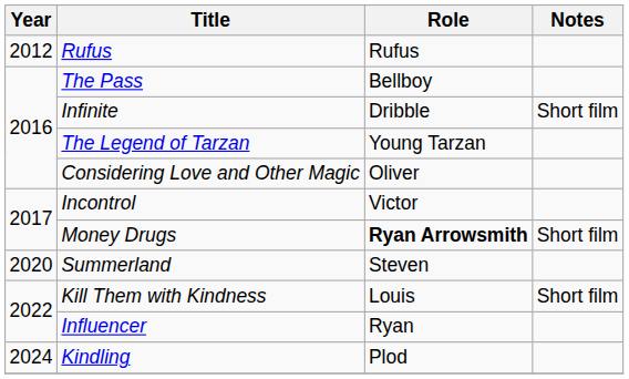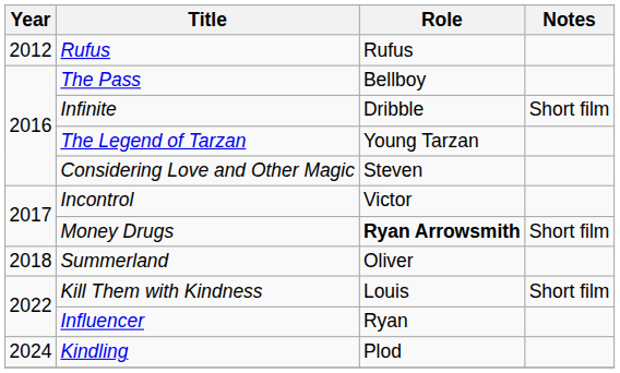Considering Love and Other Magic | Role: Oliver -> Steven
Summerland | Year: 2020 -> 2018
Summerland | Role: Steven -> Oliver
